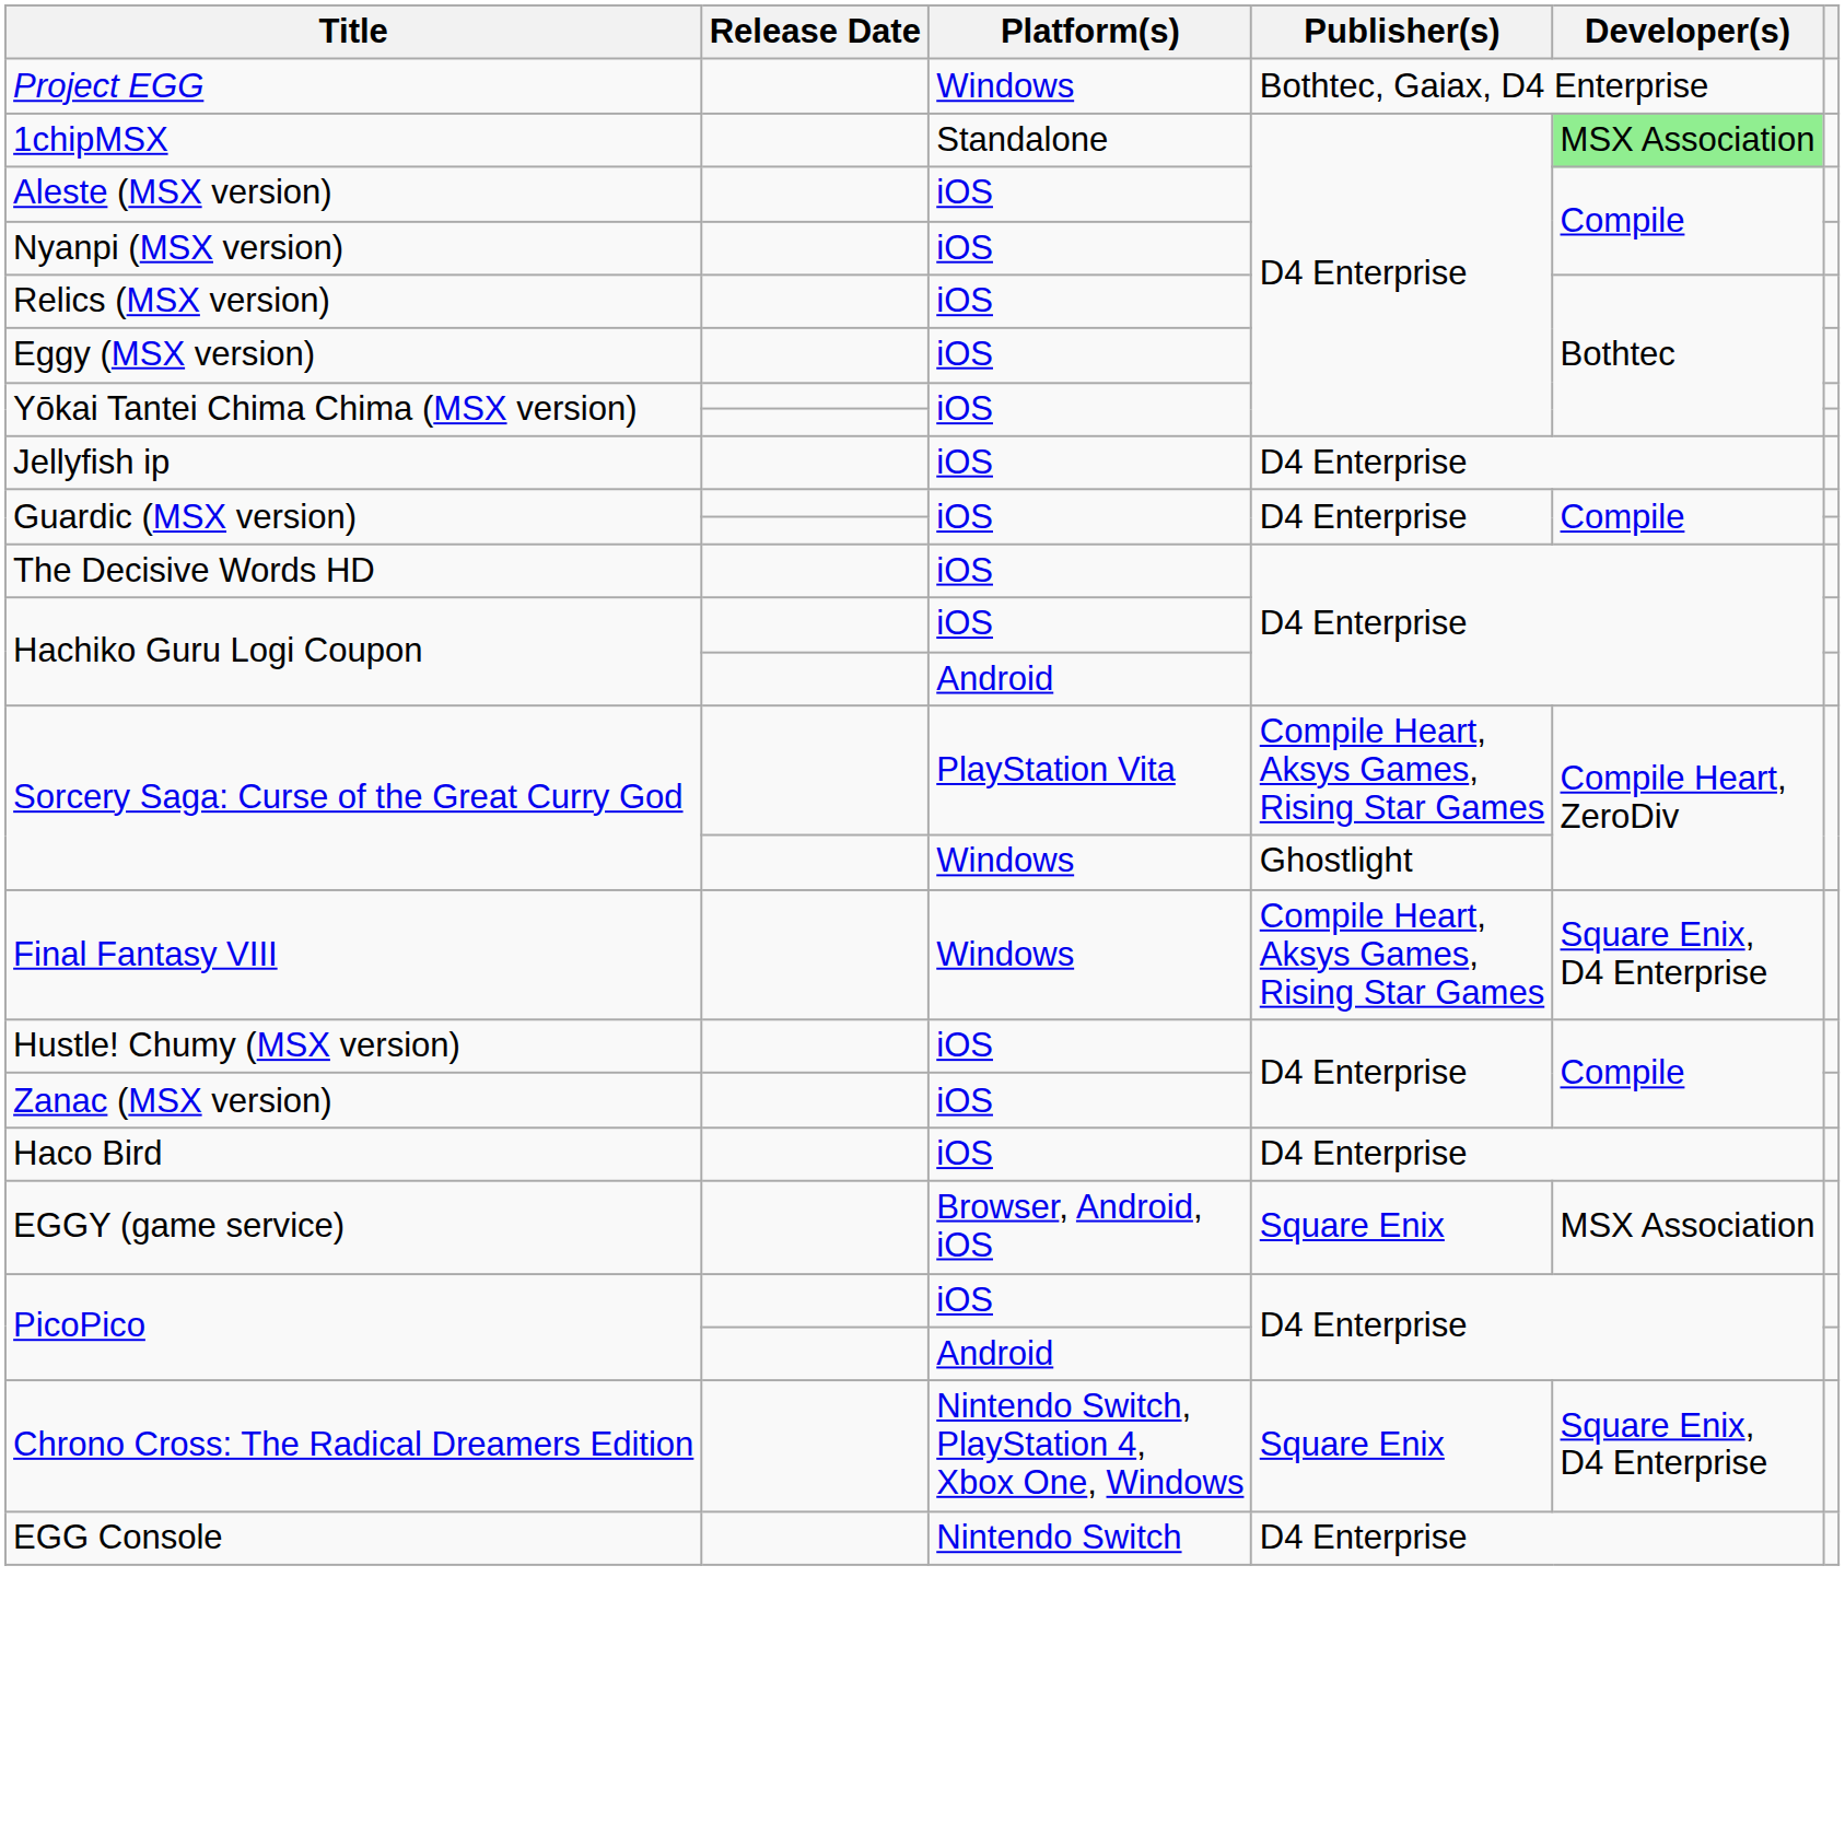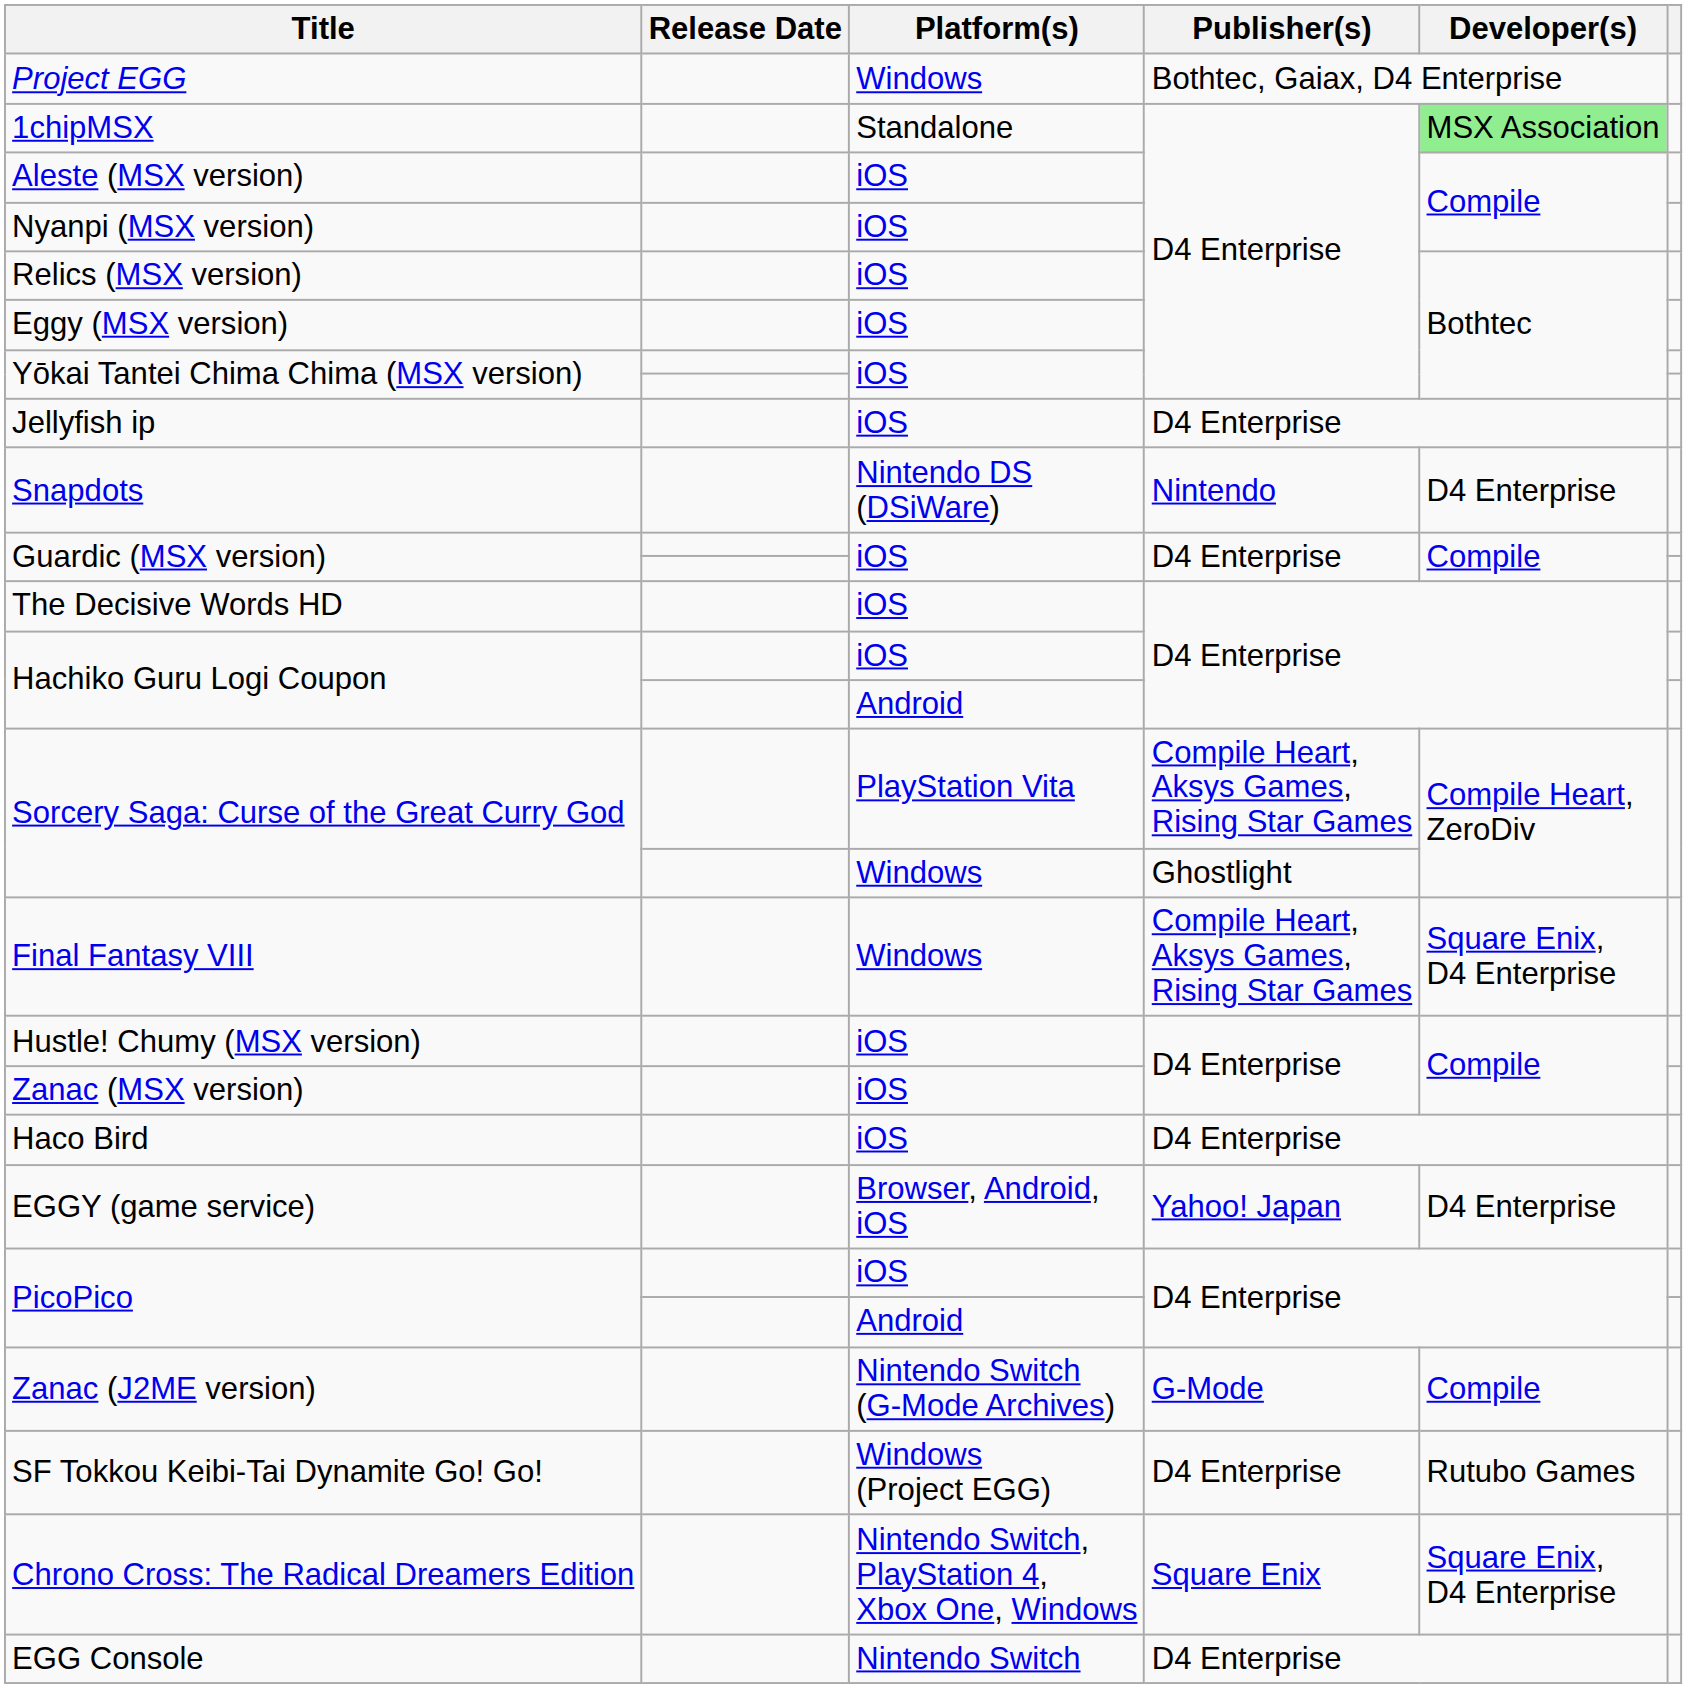+ row: Snapdots | Nintendo DS (DSiWare) | Nintendo | D4 Enterprise
EGGY (game service) | Publisher(s): Square Enix -> Yahoo! Japan
EGGY (game service) | Developer(s): MSX Association -> D4 Enterprise
+ row: Zanac (J2ME version) | Nintendo Switch (G-Mode Archives) | G-Mode | Compile
+ row: SF Tokkou Keibi-Tai Dynamite Go! Go! | Windows (Project EGG) | D4 Enterprise | Rutubo Games
